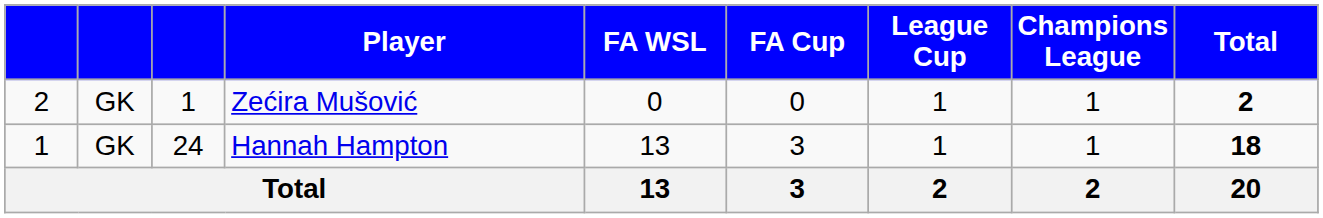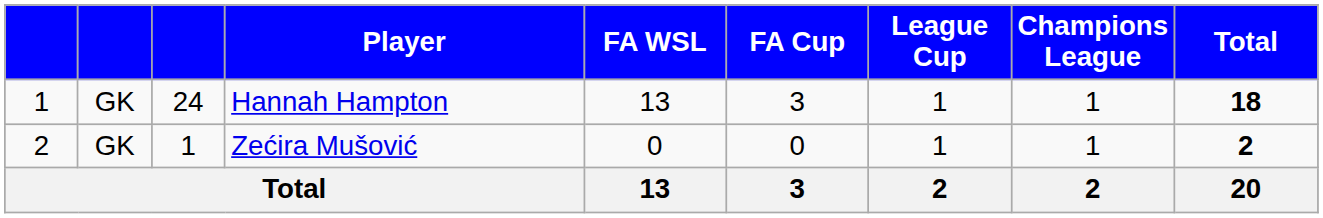rows swapped: Hannah Hampton <-> Zećira Mušović
